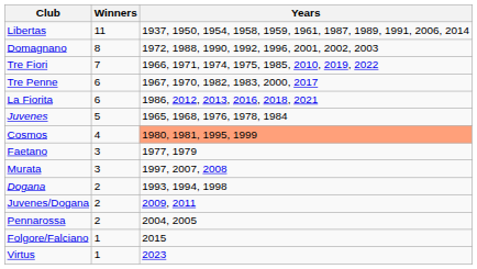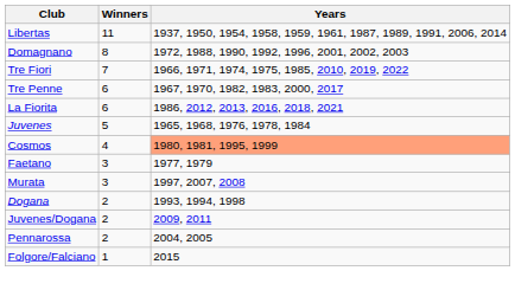- row: Virtus | 1 | 2023
